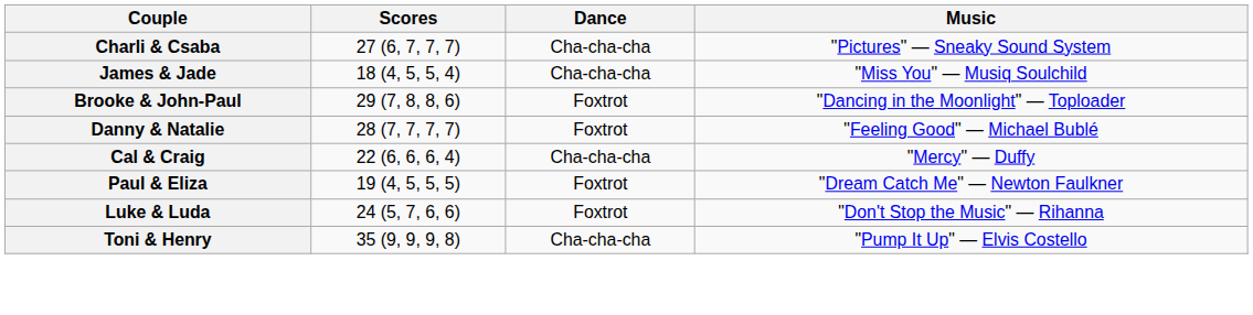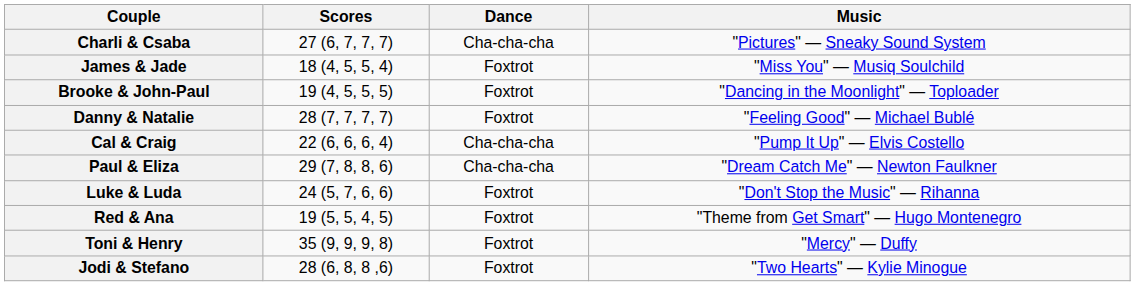James & Jade | Dance: Cha-cha-cha -> Foxtrot
Brooke & John-Paul | Scores: 29 (7, 8, 8, 6) -> 19 (4, 5, 5, 5)
Cal & Craig | Music: "Mercy" — Duffy -> "Pump It Up" — Elvis Costello
Paul & Eliza | Scores: 19 (4, 5, 5, 5) -> 29 (7, 8, 8, 6)
Paul & Eliza | Dance: Foxtrot -> Cha-cha-cha
+ row: Red & Ana | 19 (5, 5, 4, 5) | Foxtrot | "Theme from Get Smart" — Hugo Montenegro
Toni & Henry | Dance: Cha-cha-cha -> Foxtrot
Toni & Henry | Music: "Pump It Up" — Elvis Costello -> "Mercy" — Duffy
+ row: Jodi & Stefano | 28 (6, 8, 8 ,6) | Foxtrot | "Two Hearts" — Kylie Minogue
